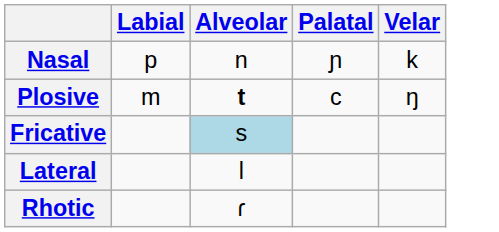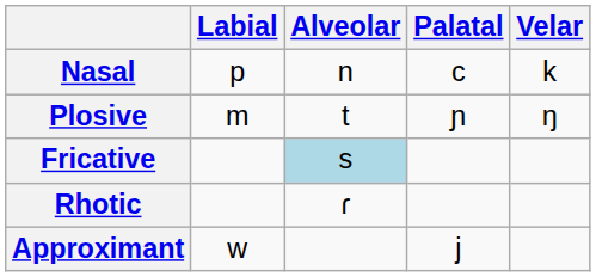Nasal | Palatal: ɲ -> c
Plosive | Alveolar: bold -> normal
Plosive | Palatal: c -> ɲ
- row: Lateral | l
+ row: Approximant | w | j
